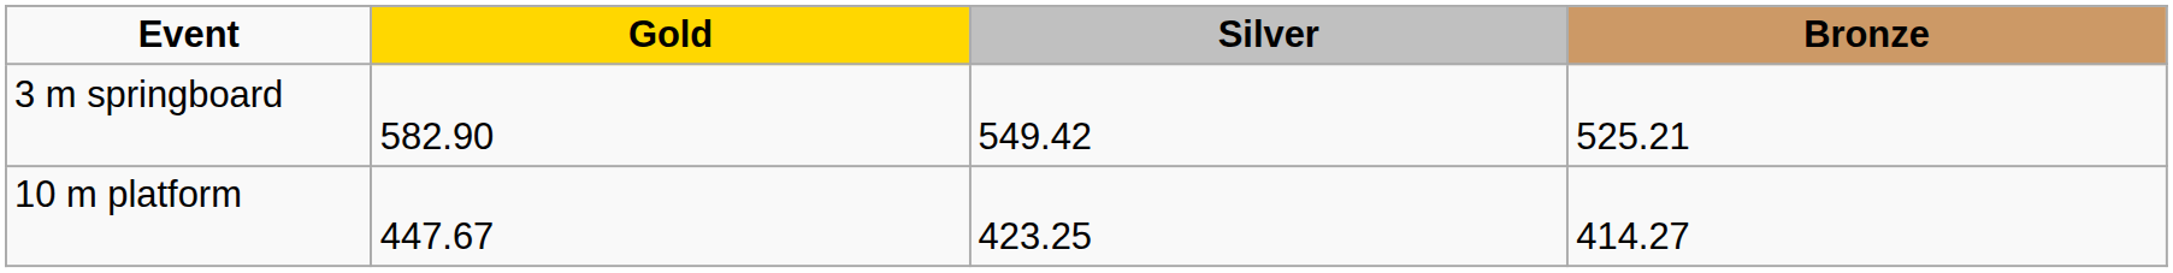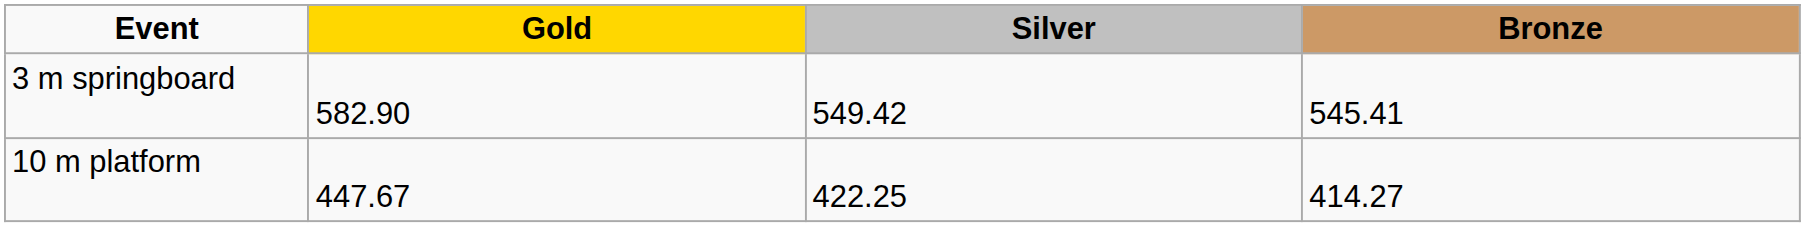3 m springboard | Bronze: 525.21 -> 545.41
10 m platform | Silver: 423.25 -> 422.25
